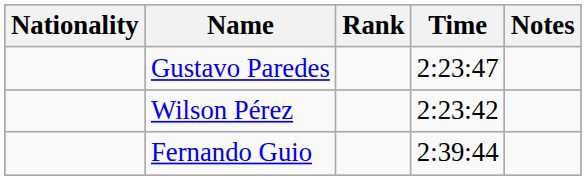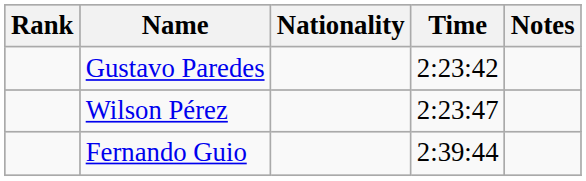columns swapped: Rank <-> Nationality
Gustavo Paredes | Time: 2:23:47 -> 2:23:42
Wilson Pérez | Time: 2:23:42 -> 2:23:47
